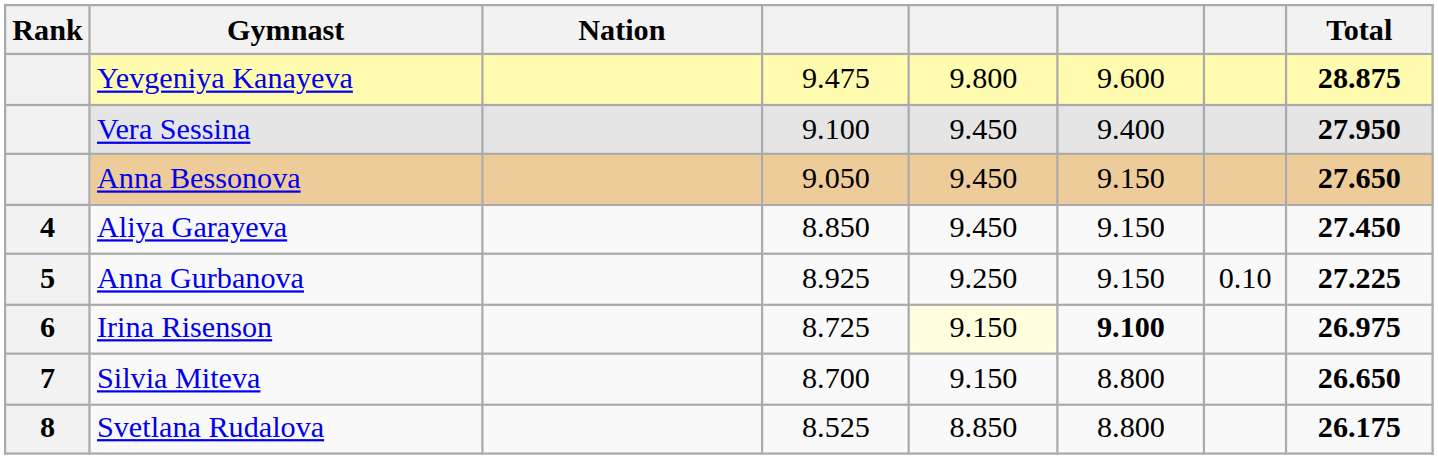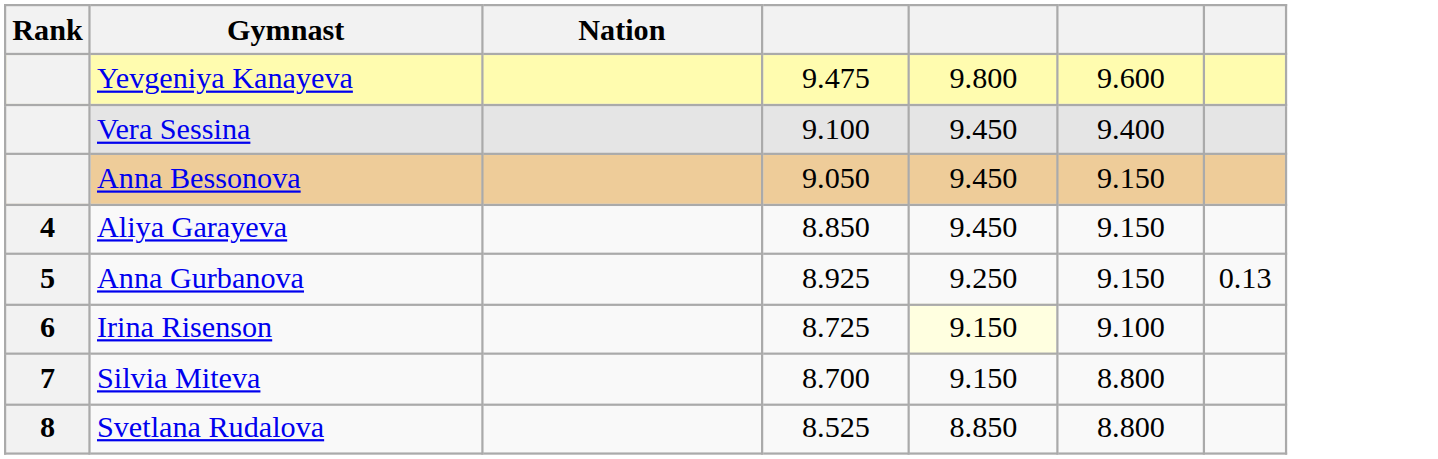- column: Total | 28.875 | 27.950 | 27.650 | 27.450 | 27.225 | 26.975 | 26.650 | 26.175
Anna Gurbanova | column 7: 0.10 -> 0.13
Irina Risenson | column 6: bold -> normal
